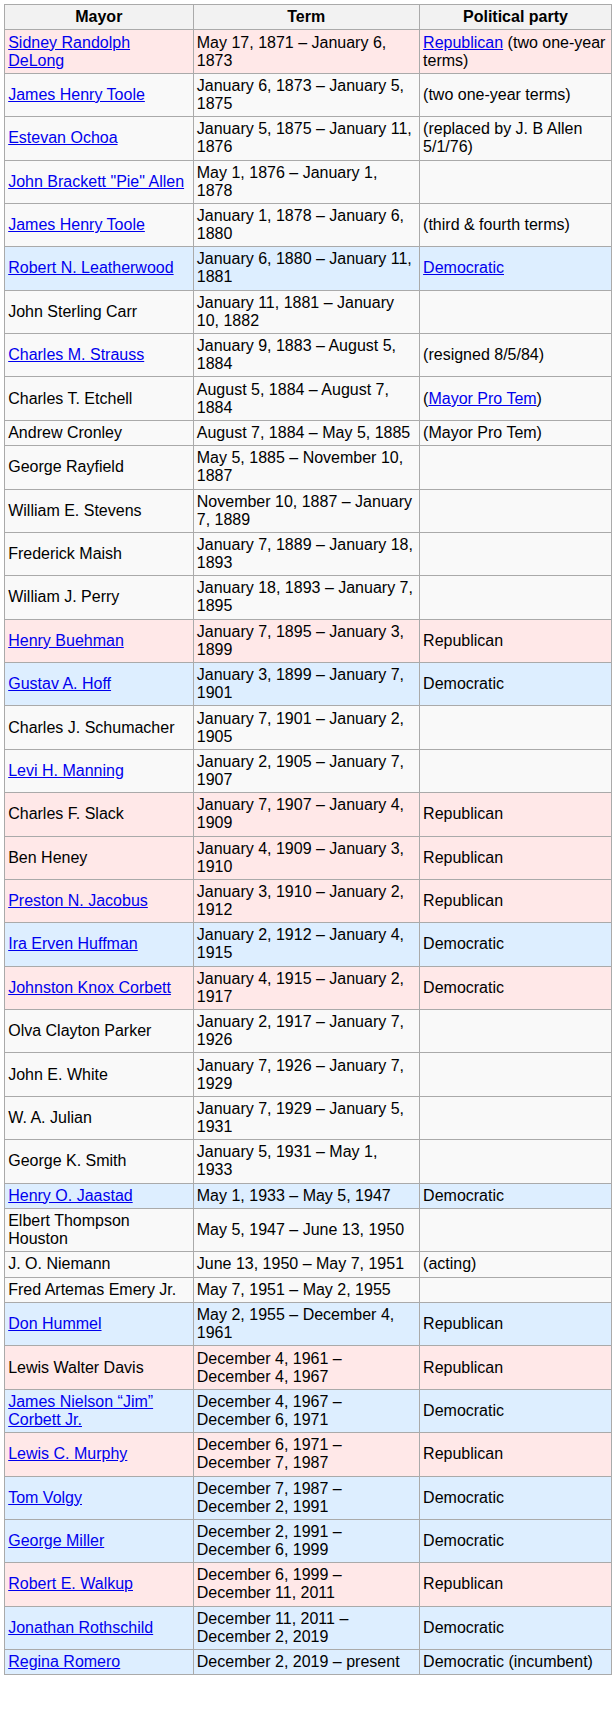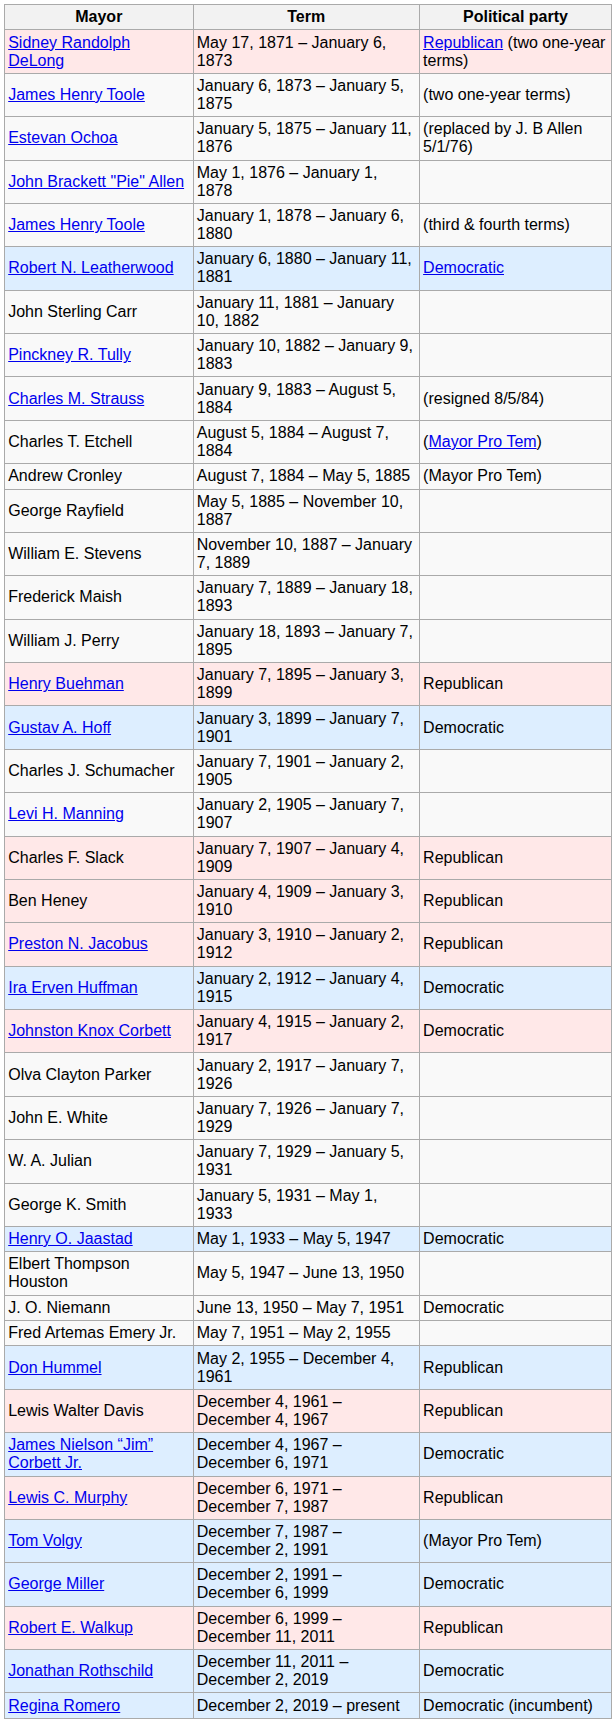+ row: Pinckney R. Tully | January 10, 1882 – January 9, 1883
June 13, 1950 – May 7, 1951 | Political party: (acting) -> Democratic
December 7, 1987 – December 2, 1991 | Political party: Democratic -> (Mayor Pro Tem)
